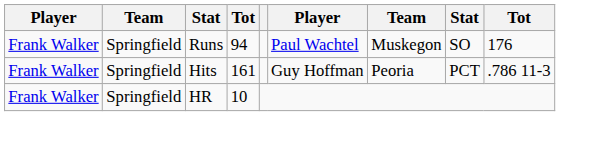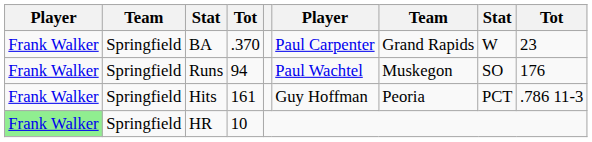+ row: Frank Walker | Springfield | BA | .370 | Paul Carpenter | Grand Rapids | W | 23
HR | column 1: no background -> lightgreen background
